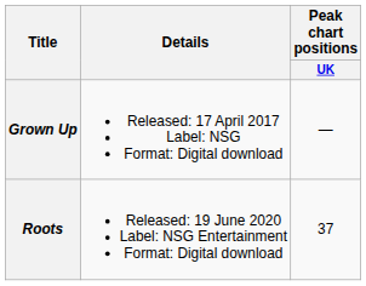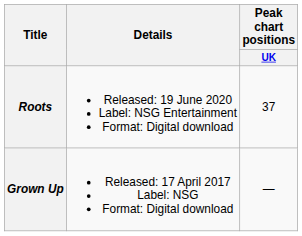rows swapped: Grown Up <-> Roots
